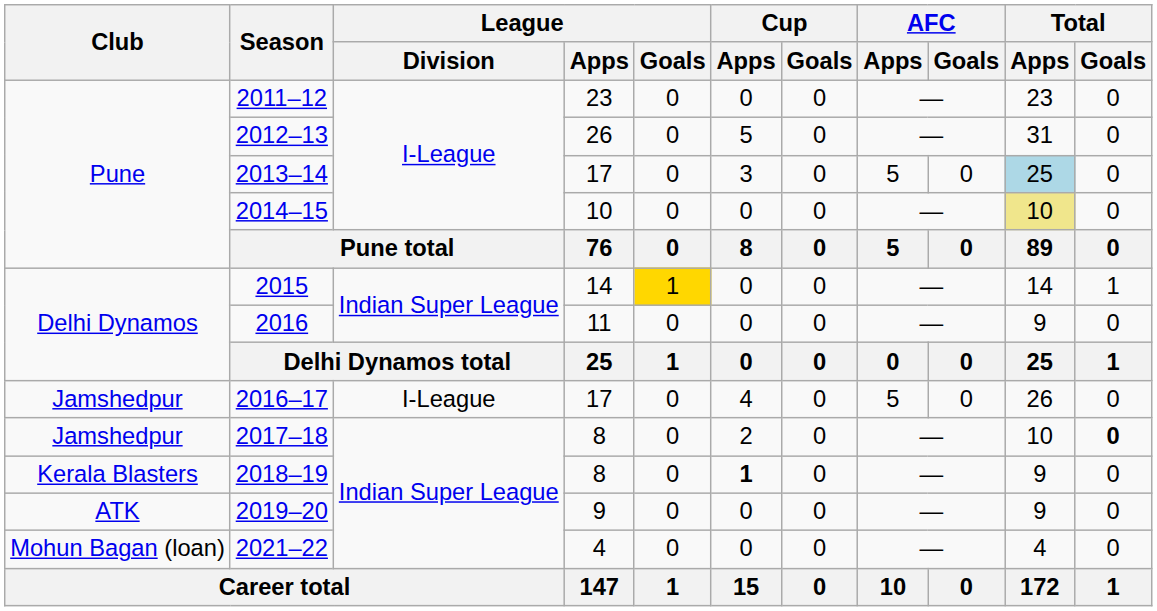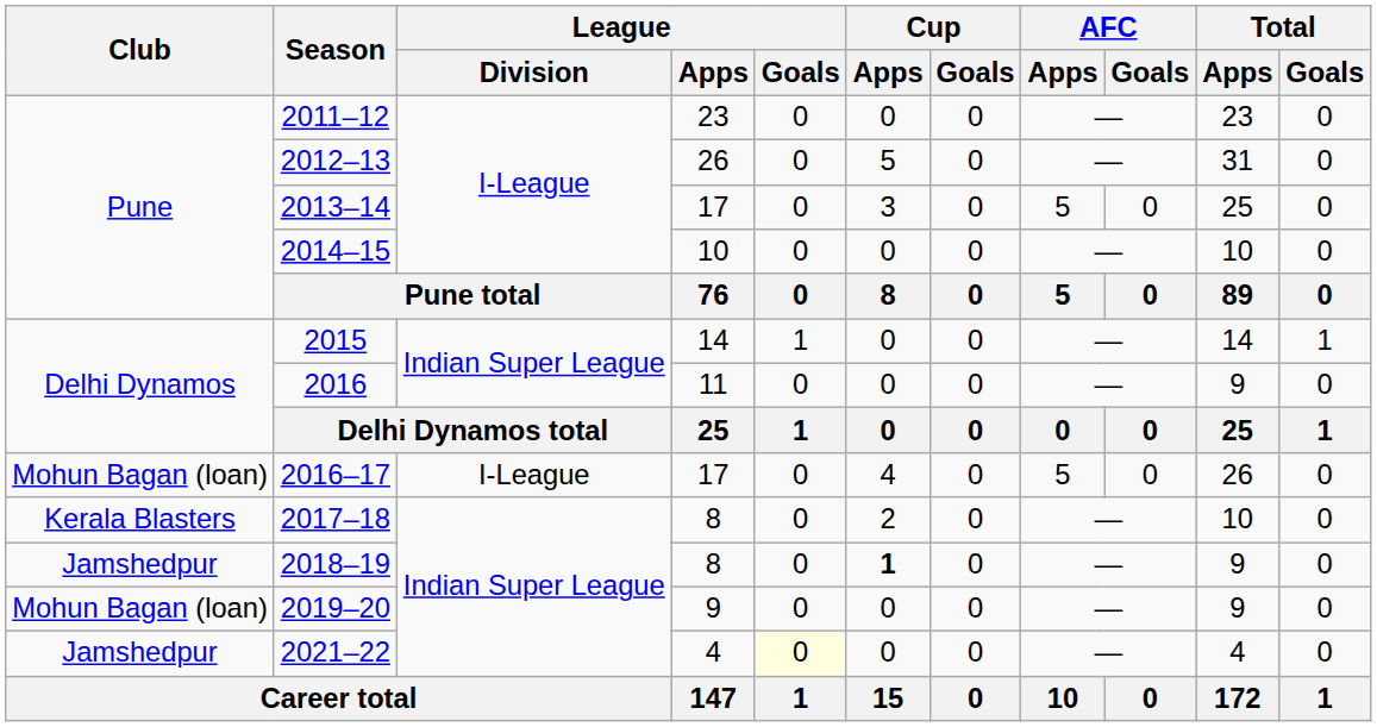2013–14 | Total / Apps: lightblue background -> no background
2014–15 | Total / Apps: khaki background -> no background
2015 | League / Goals: gold background -> no background
2016–17 | Club: Jamshedpur -> Mohun Bagan (loan)
2017–18 | Club: Jamshedpur -> Kerala Blasters
2017–18 | Total / Goals: bold -> normal
2018–19 | Club: Kerala Blasters -> Jamshedpur
2019–20 | Club: ATK -> Mohun Bagan (loan)
2021–22 | Club: Mohun Bagan (loan) -> Jamshedpur
2021–22 | League / Goals: no background -> lightyellow background
